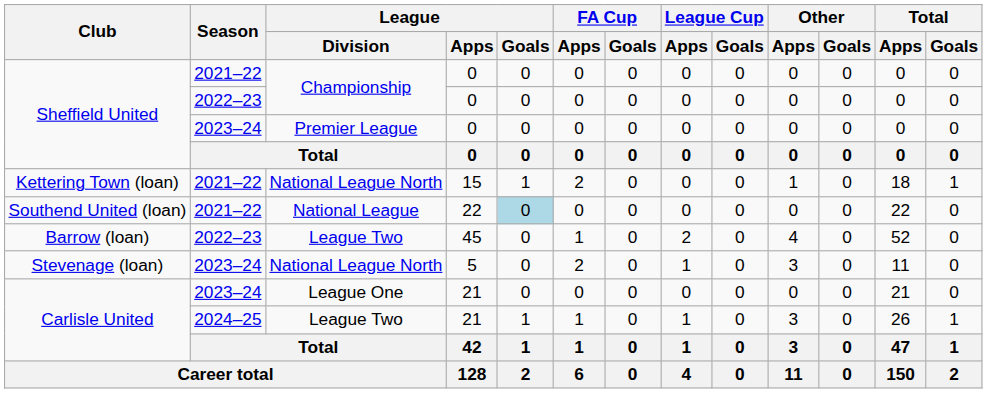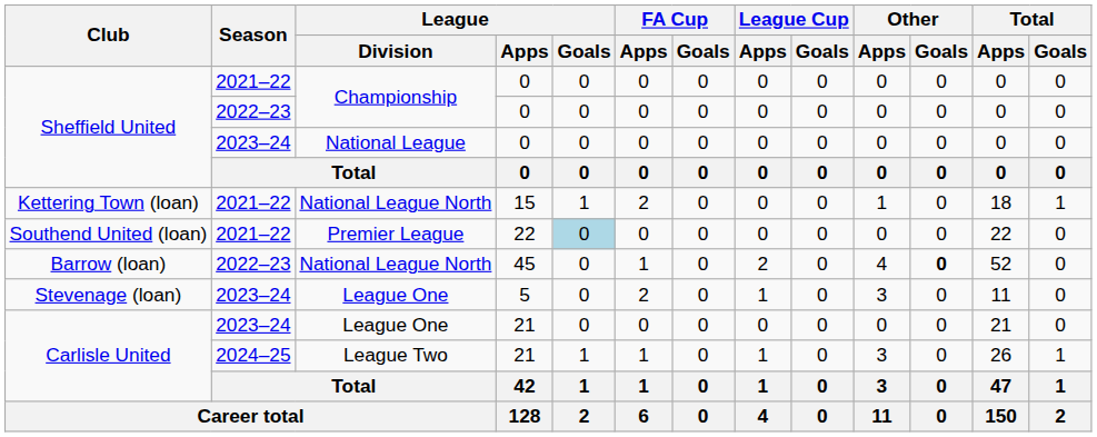Sheffield United / 2023–24 | League / Division: Premier League -> National League
Southend United (loan) | League / Division: National League -> Premier League
Barrow (loan) | League / Division: League Two -> National League North
Barrow (loan) | Other / Goals: normal -> bold
Stevenage (loan) | League / Division: National League North -> League One
